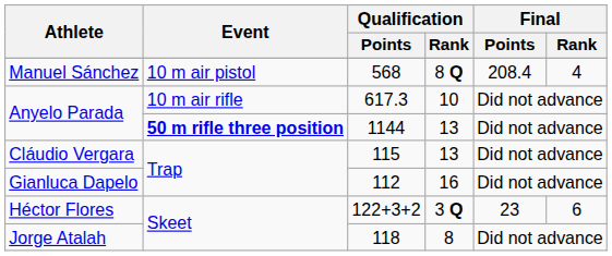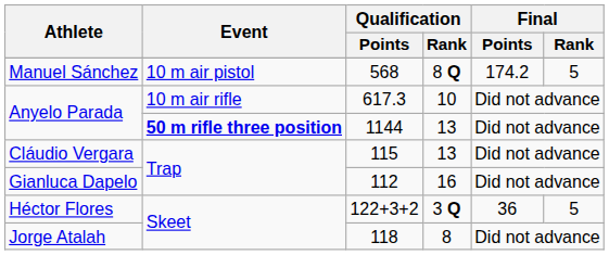568 | Final / Points: 208.4 -> 174.2
568 | Final / Rank: 4 -> 5
122+3+2 | Final / Points: 23 -> 36
122+3+2 | Final / Rank: 6 -> 5
